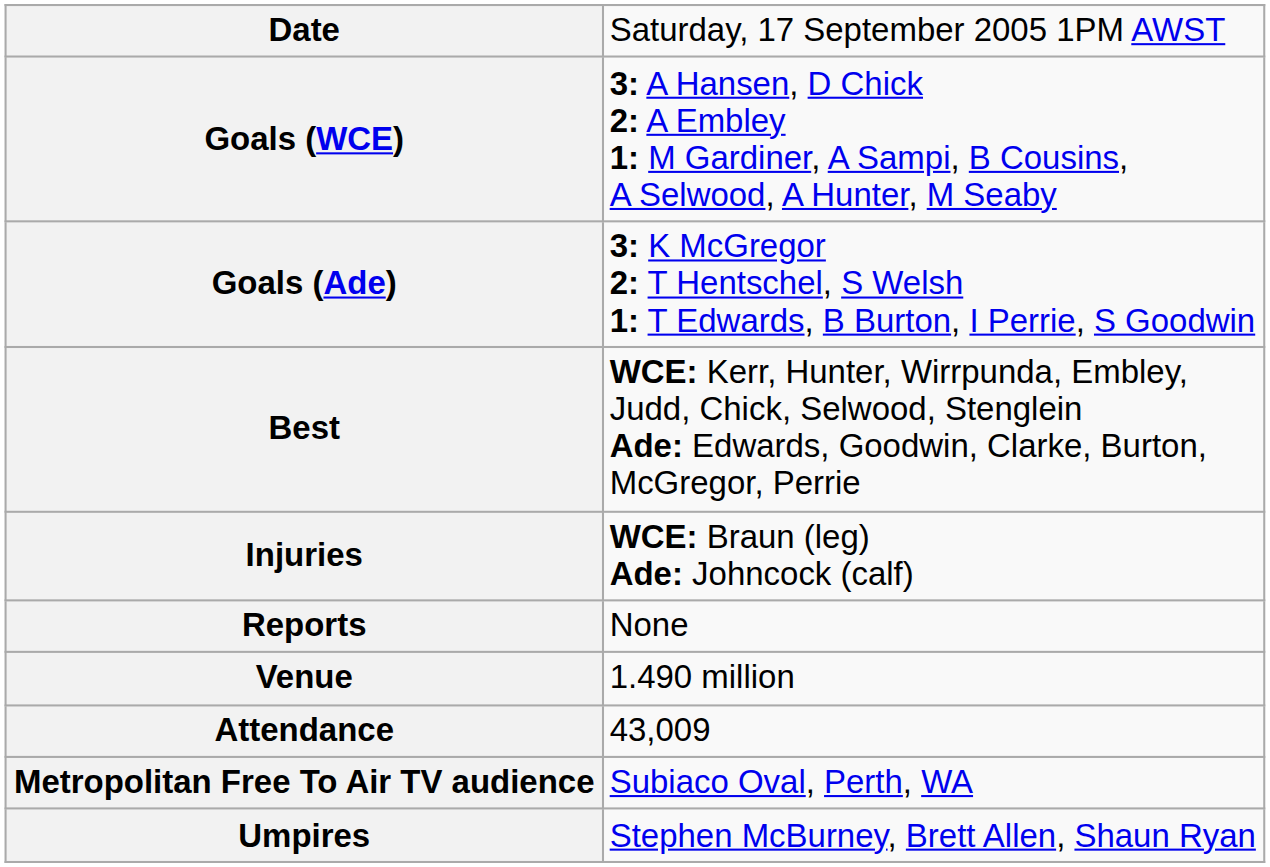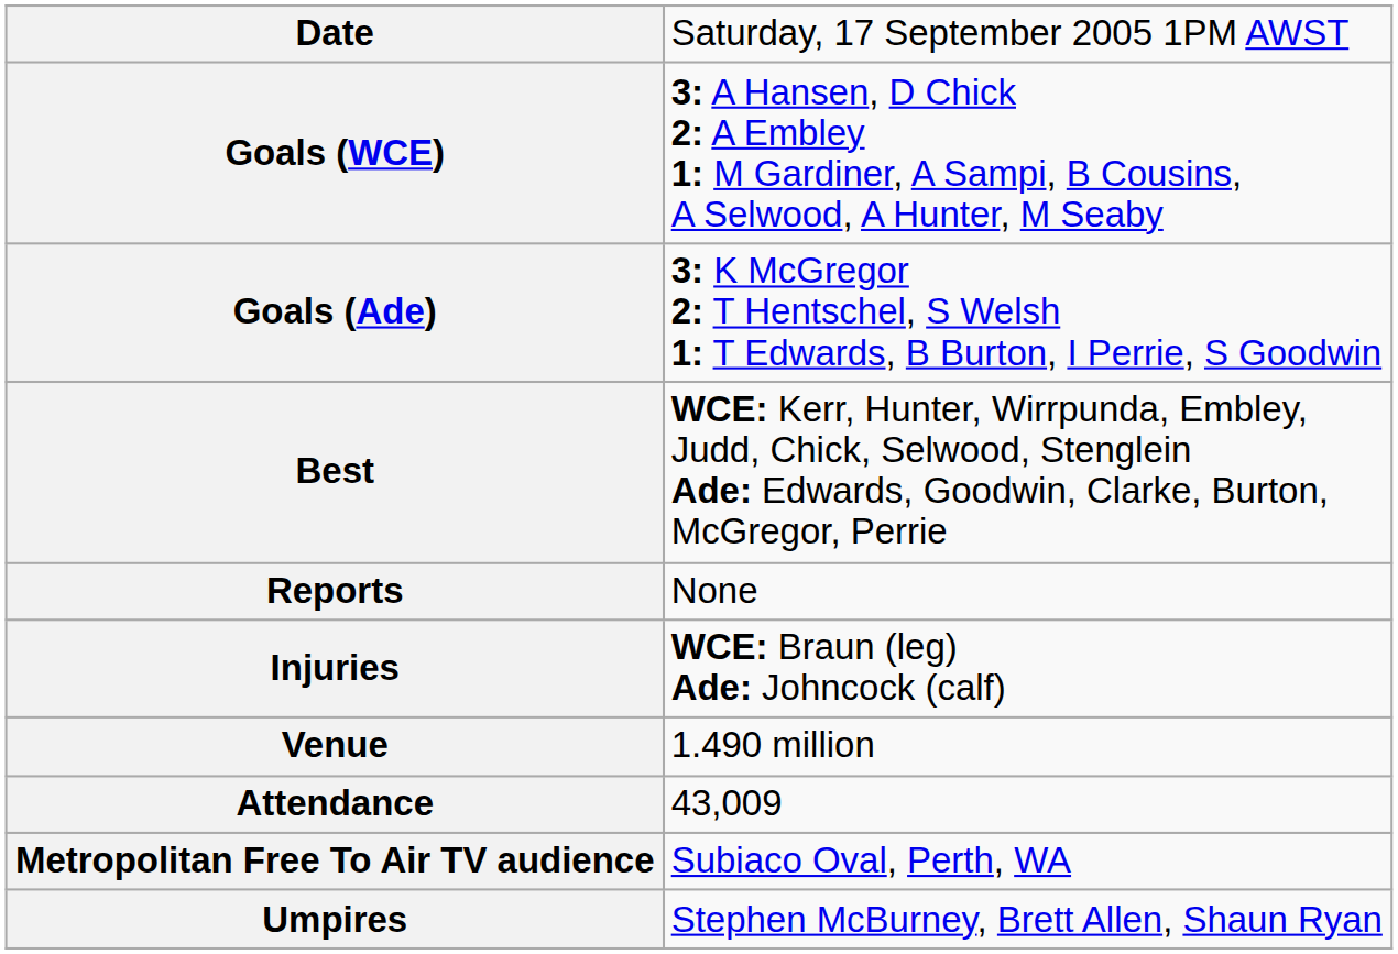rows swapped: Injuries <-> Reports
